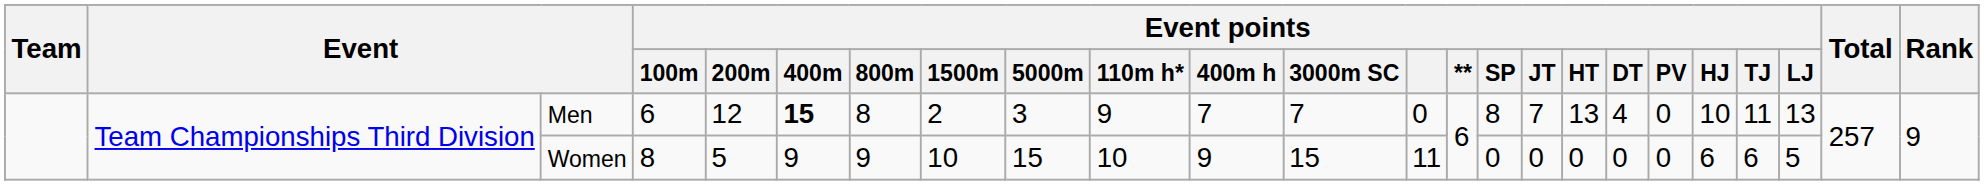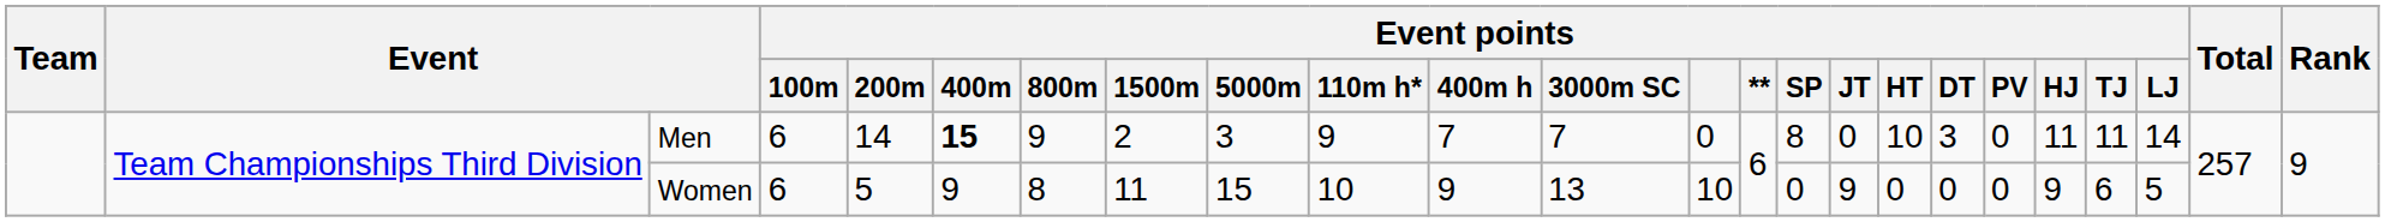Men | Event points / 200m: 12 -> 14
Men | Event points / 800m: 8 -> 9
Men | Event points / JT: 7 -> 0
Men | Event points / HT: 13 -> 10
Men | Event points / DT: 4 -> 3
Men | Event points / HJ: 10 -> 11
Men | Event points / LJ: 13 -> 14
Women | Event points / 100m: 8 -> 6
Women | Event points / 800m: 9 -> 8
Women | Event points / 1500m: 10 -> 11
Women | Event points / 3000m SC: 15 -> 13
Women | Event points: 11 -> 10
Women | Event points / JT: 0 -> 9
Women | Event points / HJ: 6 -> 9
